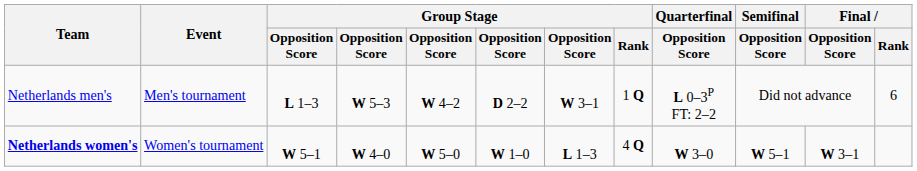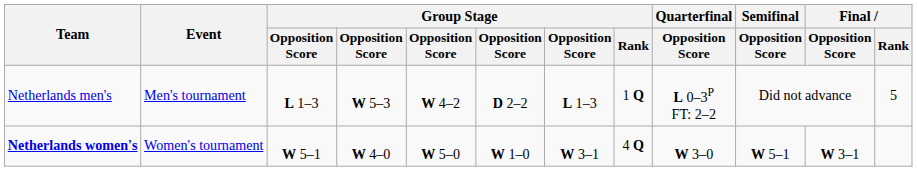Netherlands men's | column 7: W 3–1 -> L 1–3
Netherlands men's | Final / Rank: 6 -> 5
Netherlands women's | column 7: L 1–3 -> W 3–1
